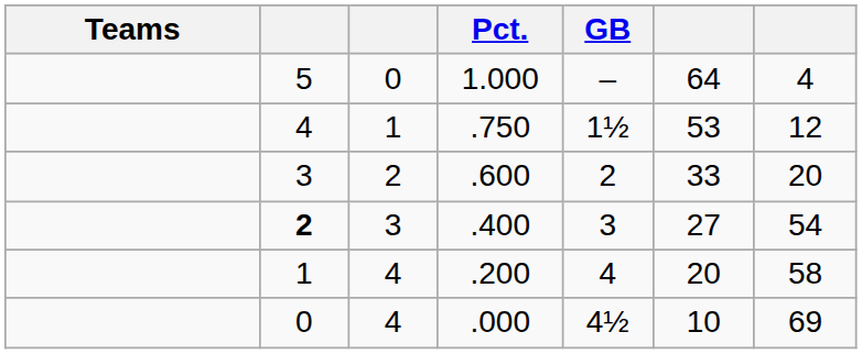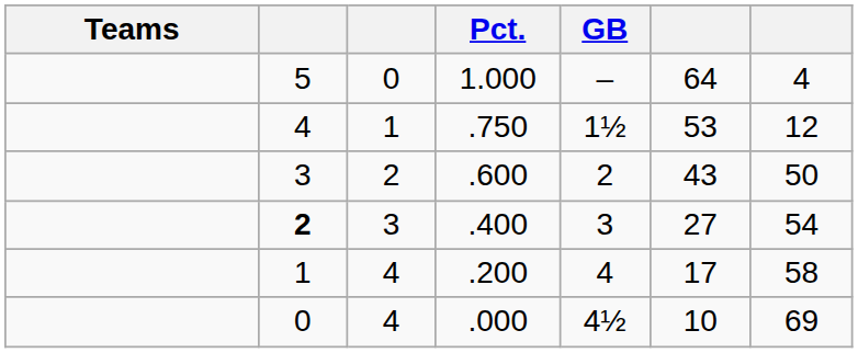.600 | column 6: 33 -> 43
.600 | column 7: 20 -> 50
.200 | column 6: 20 -> 17
